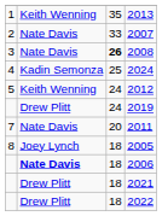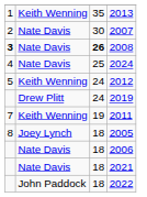2007 | column 3: 33 -> 30
2008 | column 1: normal -> bold
2024 | column 2: Kadin Semonza -> Nate Davis
2011 | column 2: Nate Davis -> Keith Wenning
2011 | column 3: 20 -> 19
2006 | column 2: bold -> normal
2021 | column 2: Drew Plitt -> Nate Davis
2022 | column 2: Drew Plitt -> John Paddock
